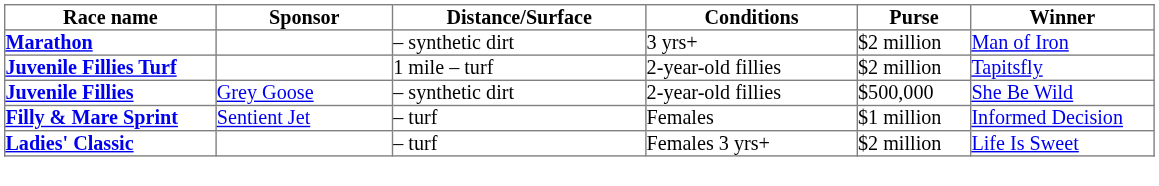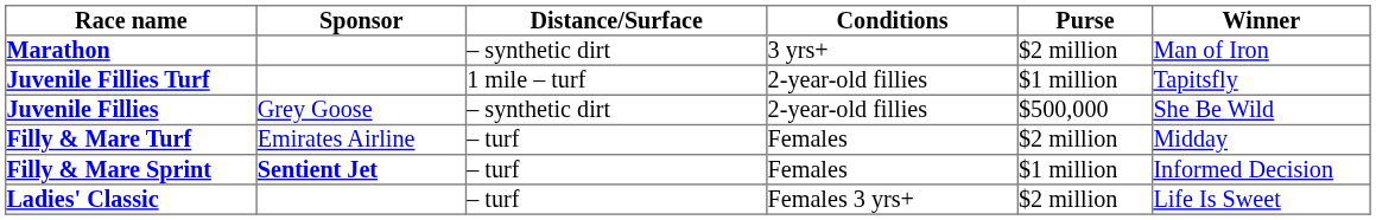Juvenile Fillies Turf | Purse: $2 million -> $1 million
+ row: Filly & Mare Turf | Emirates Airline | – turf | Females | $2 million | Midday
Filly & Mare Sprint | Sponsor: normal -> bold
